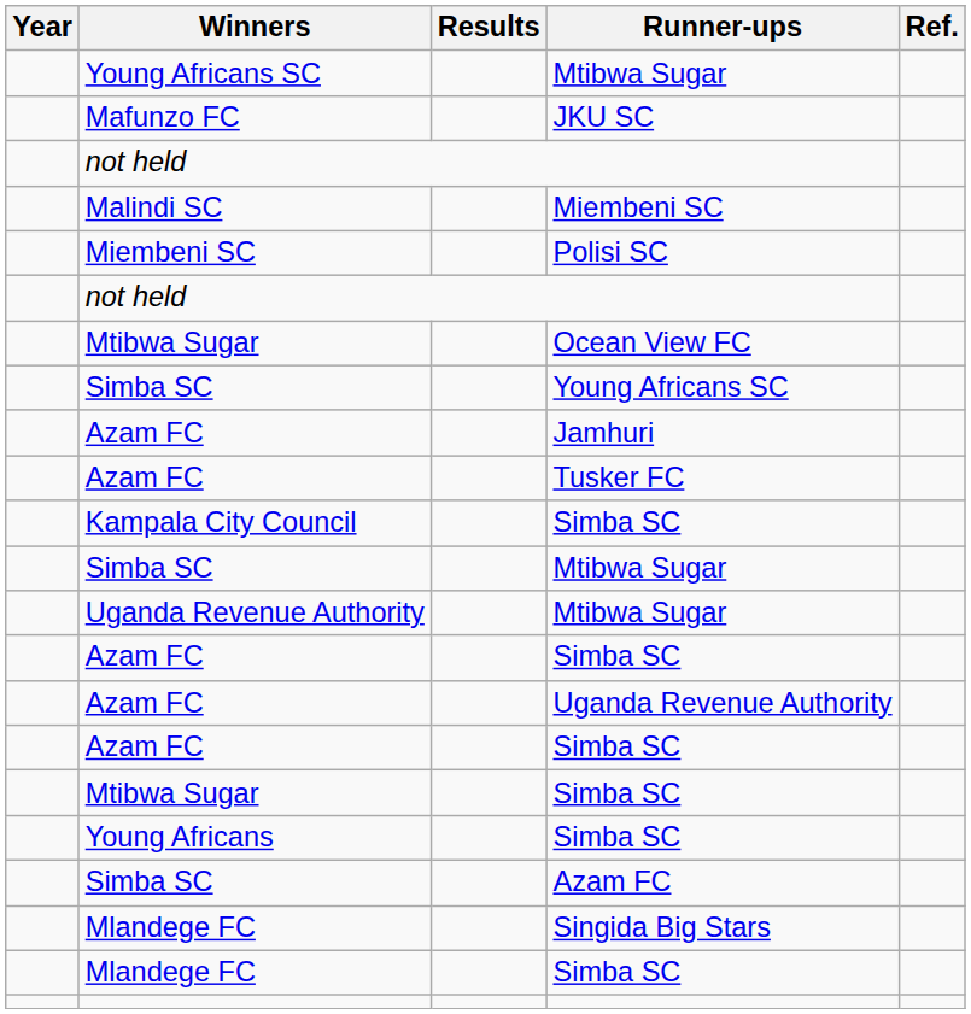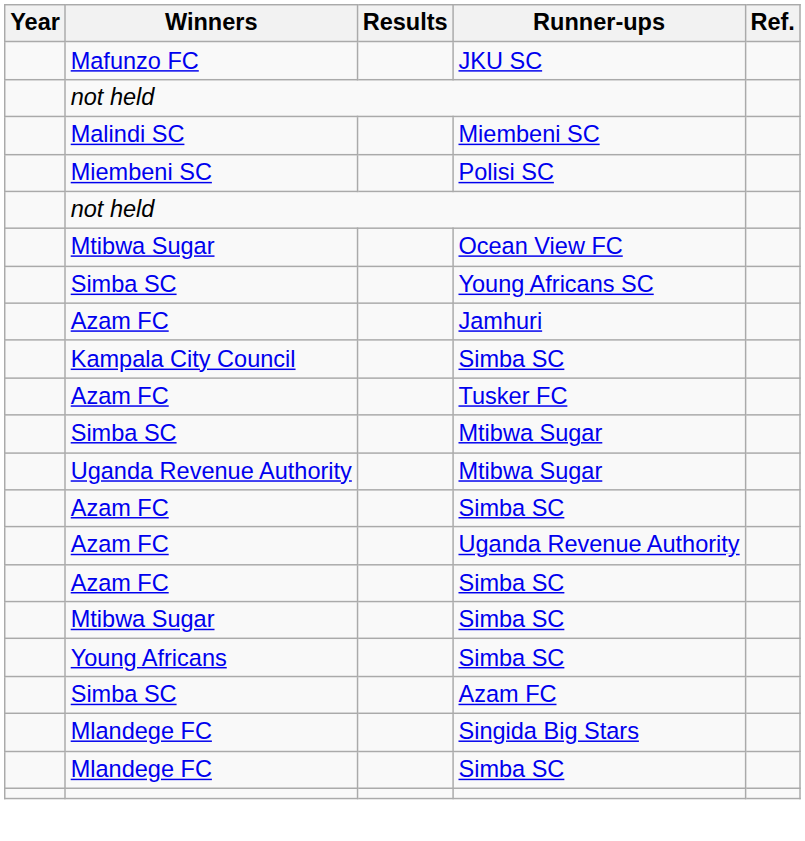- row: Young Africans SC | Mtibwa Sugar
rows swapped: Tusker FC <-> Kampala City Council / Simba SC
